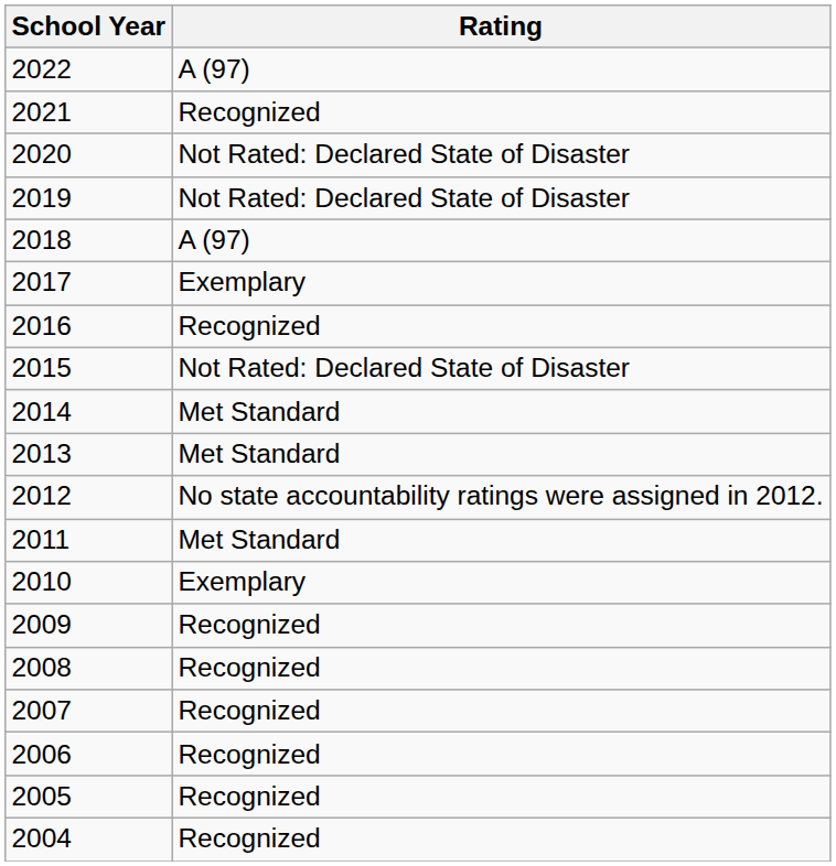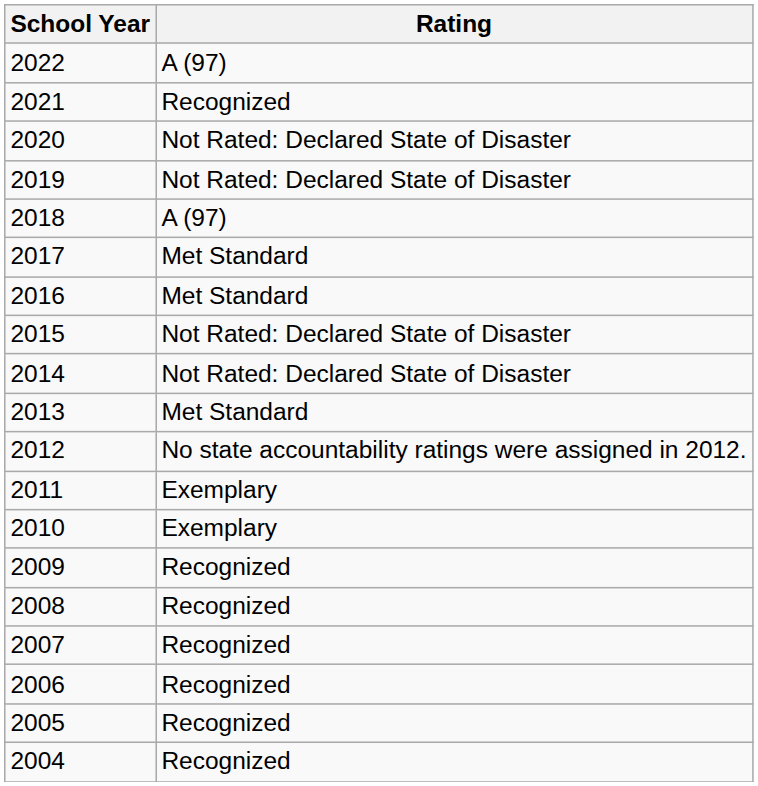2017 | Rating: Exemplary -> Met Standard
2016 | Rating: Recognized -> Met Standard
2014 | Rating: Met Standard -> Not Rated: Declared State of Disaster
2011 | Rating: Met Standard -> Exemplary
